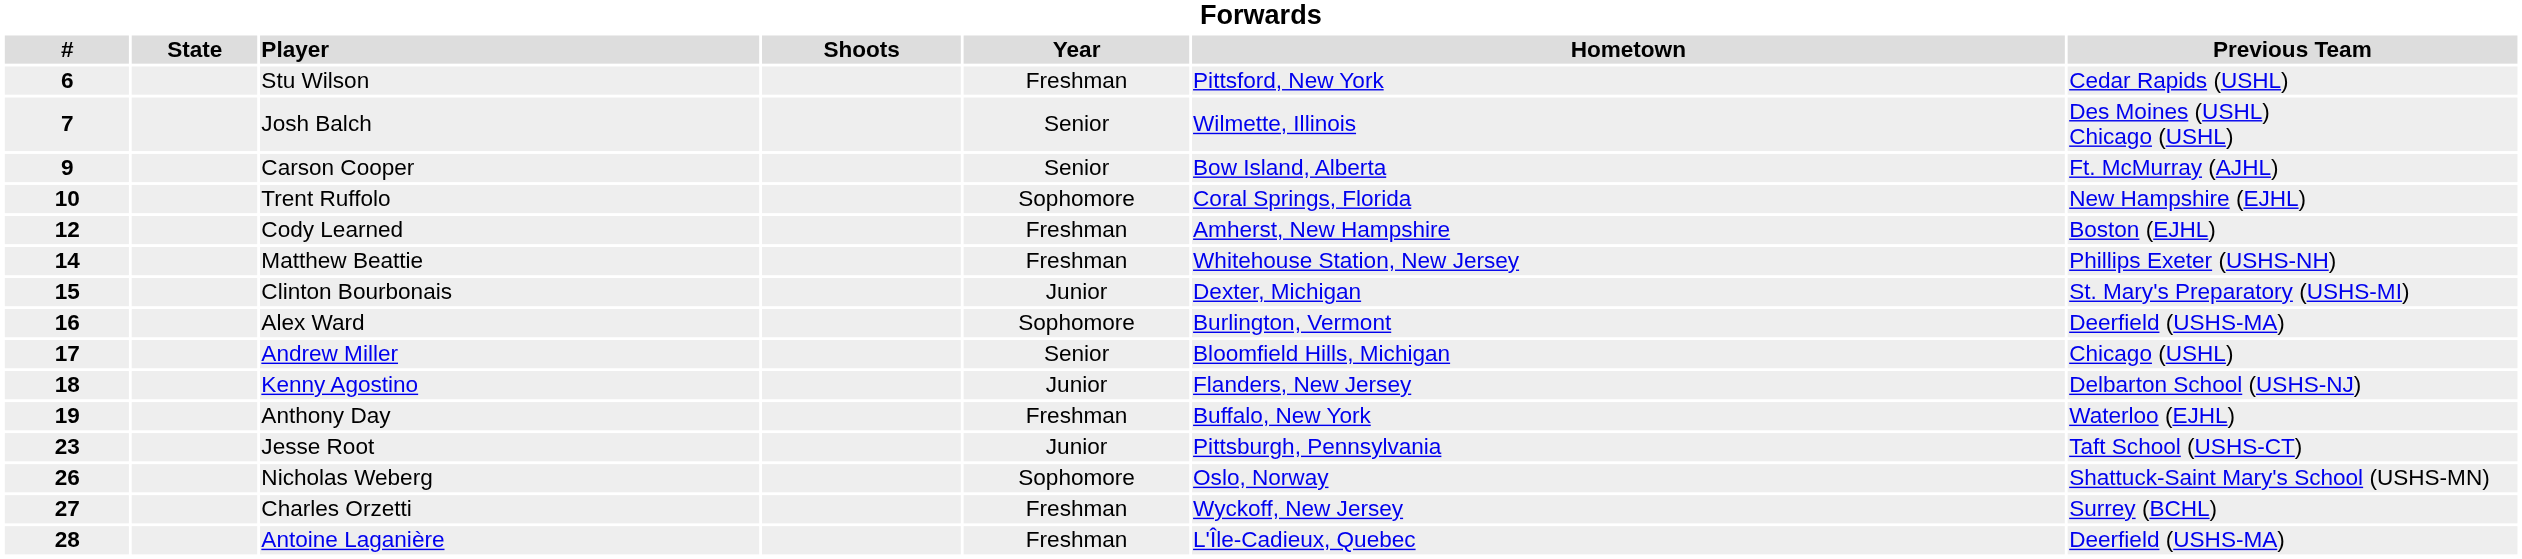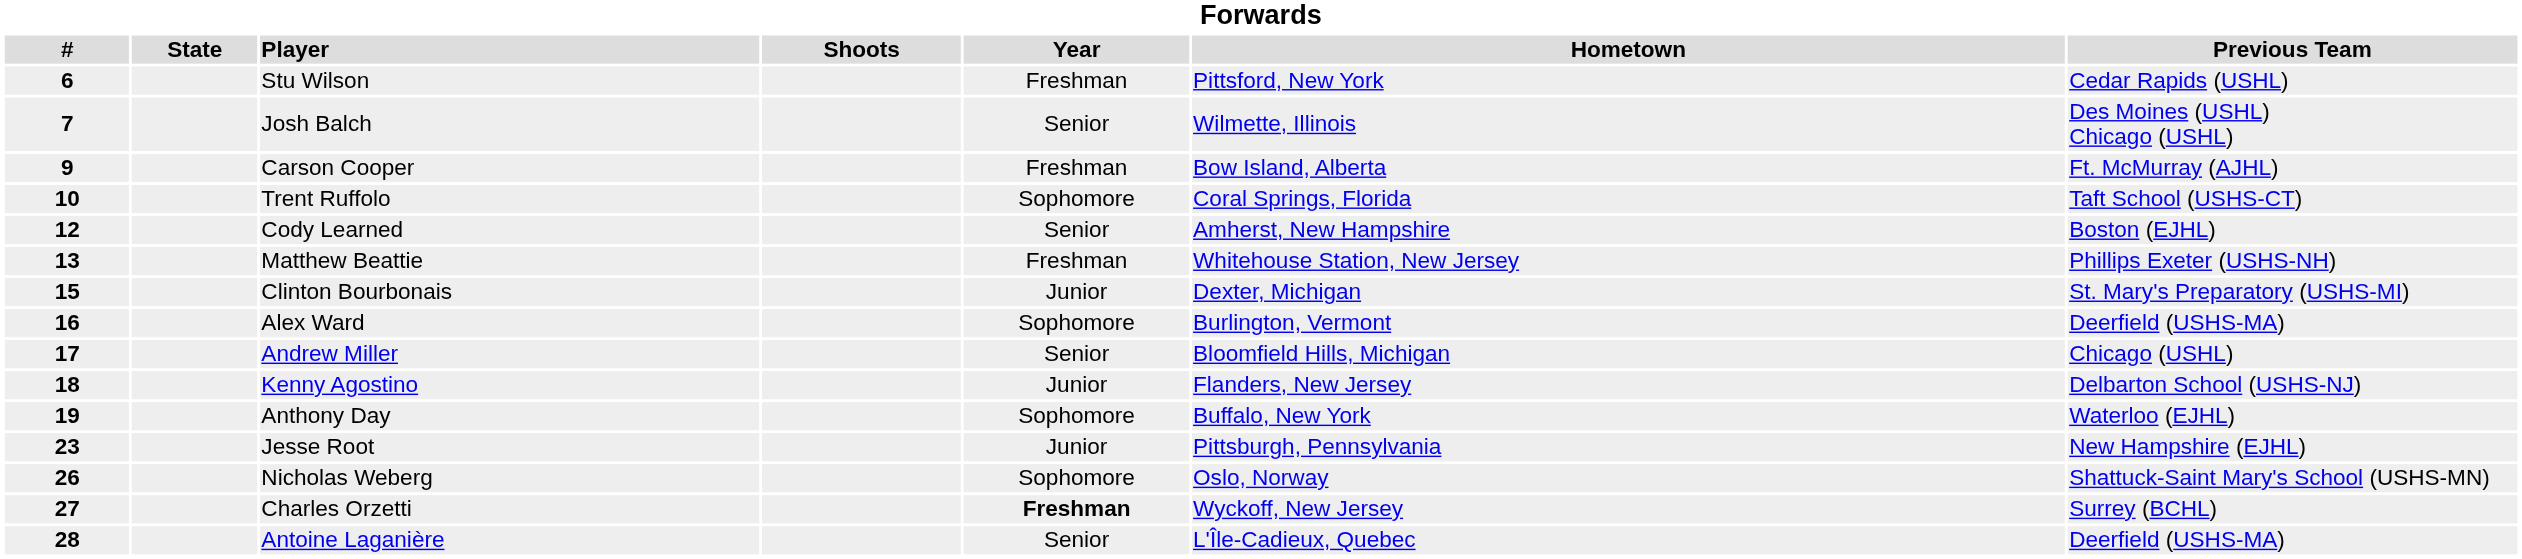Carson Cooper | Year: Senior -> Freshman
Trent Ruffolo | Previous Team: New Hampshire (EJHL) -> Taft School (USHS-CT)
Cody Learned | Year: Freshman -> Senior
Matthew Beattie | #: 14 -> 13
Anthony Day | Year: Freshman -> Sophomore
Jesse Root | Previous Team: Taft School (USHS-CT) -> New Hampshire (EJHL)
Charles Orzetti | Year: normal -> bold
Antoine Laganière | Year: Freshman -> Senior
